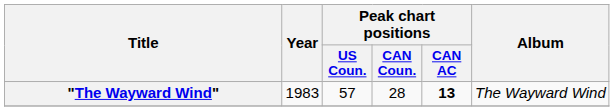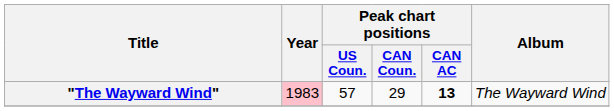"The Wayward Wind" | Year: no background -> pink background
"The Wayward Wind" | Peak chart positions / CAN Coun.: 28 -> 29
